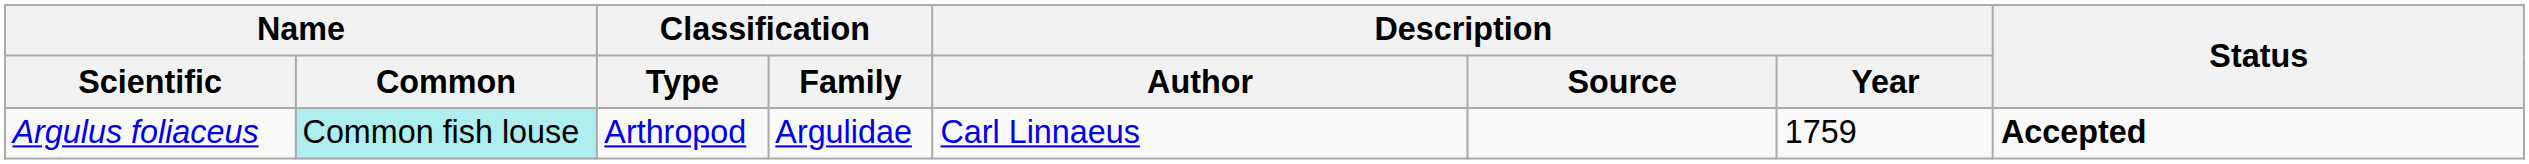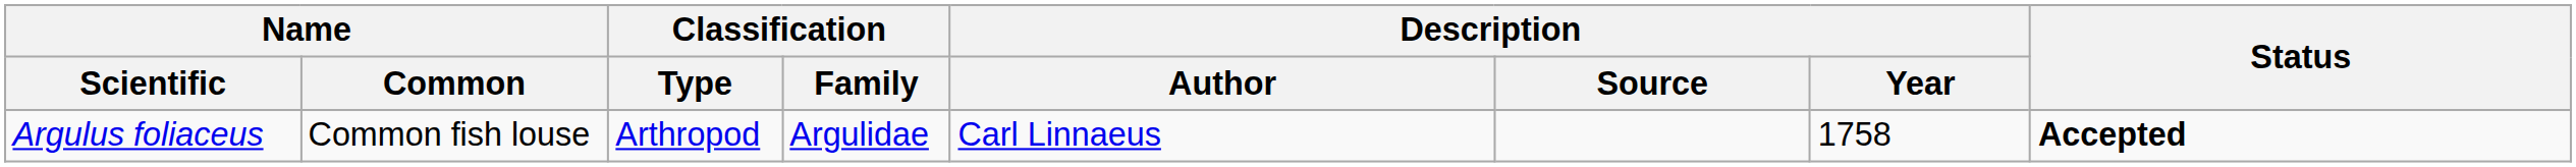Argulus foliaceus | Name / Common: paleturquoise background -> no background
Argulus foliaceus | Description / Year: 1759 -> 1758
